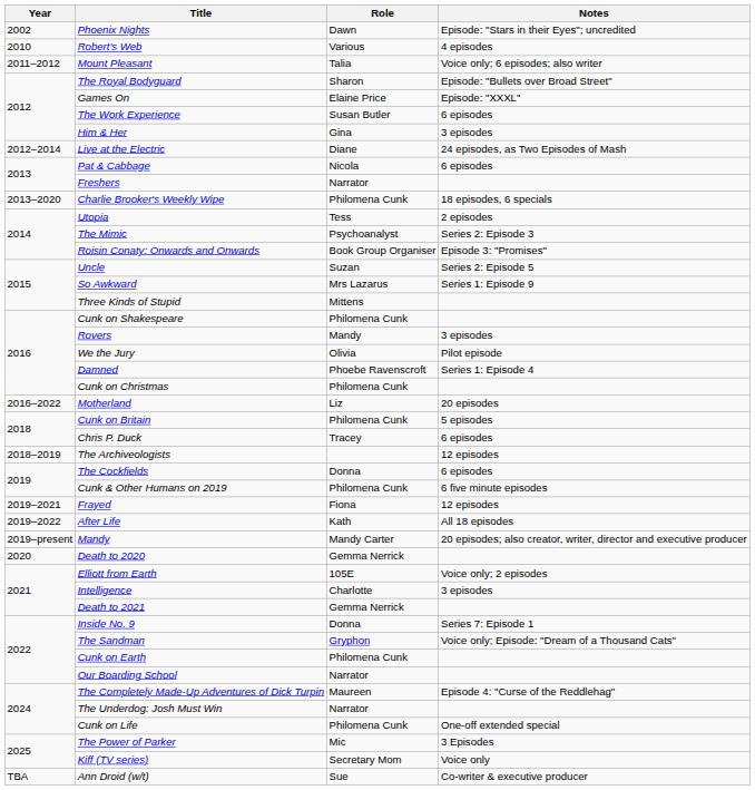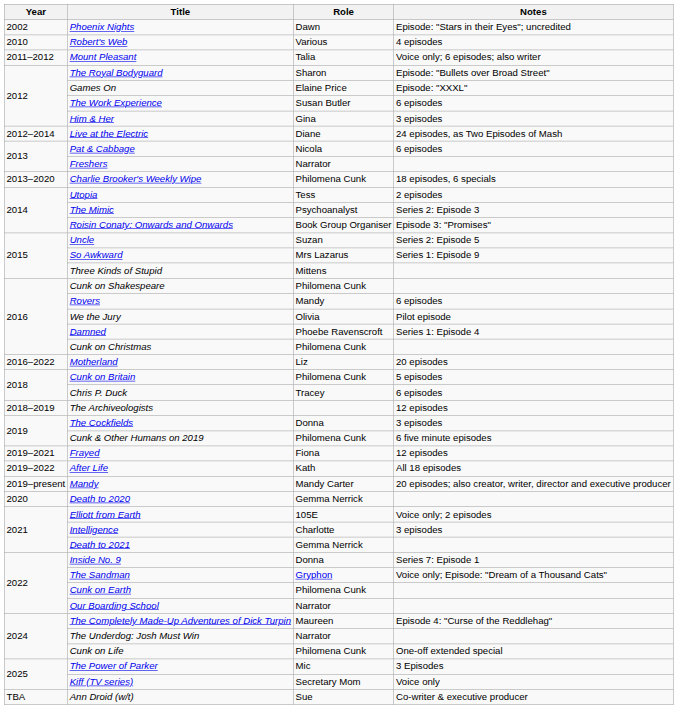Rovers | Notes: 3 episodes -> 6 episodes
The Cockfields | Notes: 6 episodes -> 3 episodes
